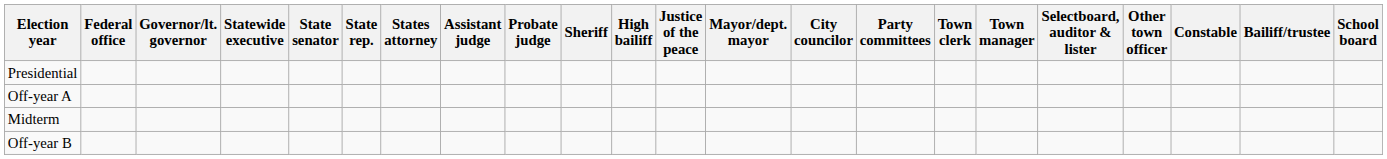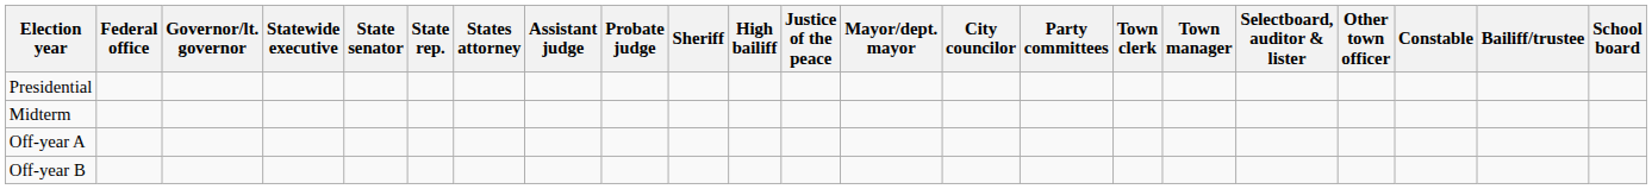rows swapped: Off-year A <-> Midterm
